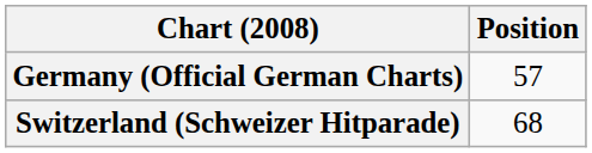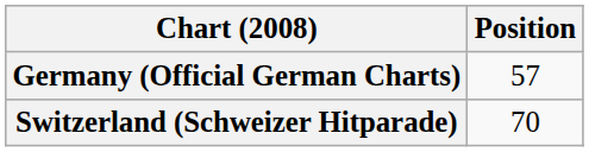Switzerland (Schweizer Hitparade) | Position: 68 -> 70
